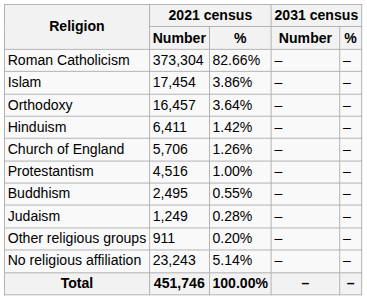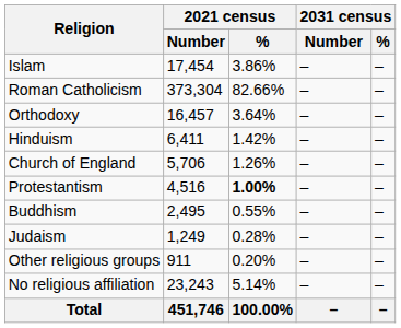rows swapped: Roman Catholicism <-> Islam
Protestantism | 2021 census / %: normal -> bold
